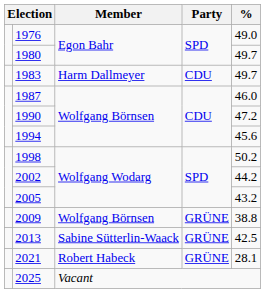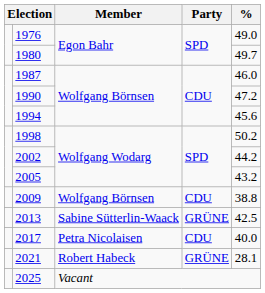- row: 1983 | Harm Dallmeyer | CDU | 49.7
2009 | Party: GRÜNE -> CDU
+ row: 2017 | Petra Nicolaisen | CDU | 40.0
